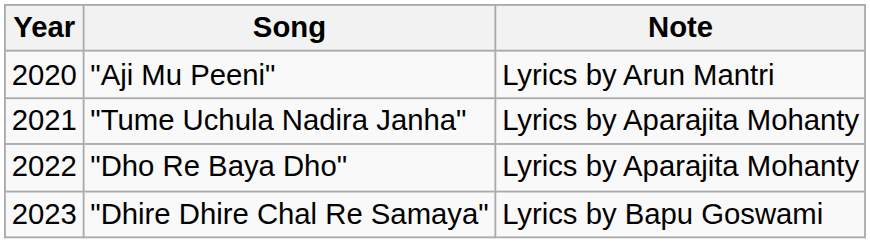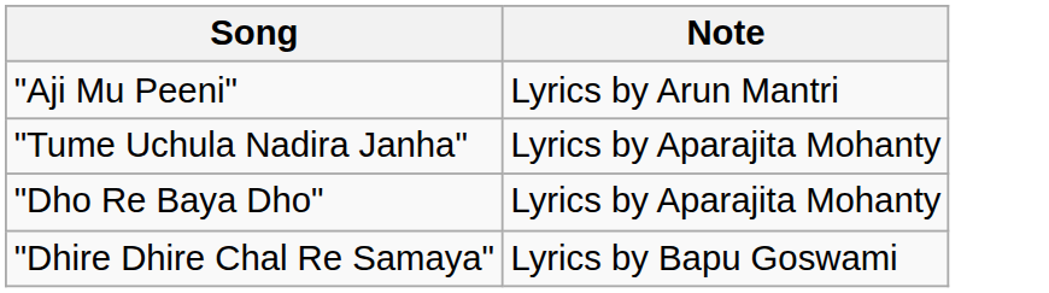- column: Year | 2020 | 2021 | 2022 | 2023
